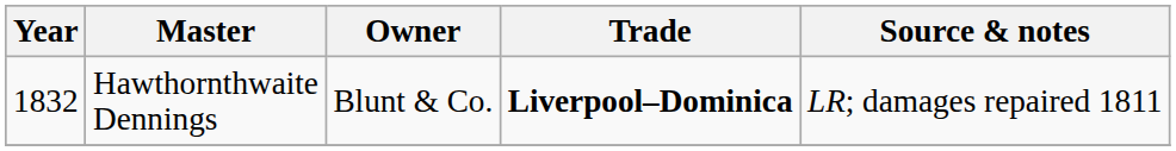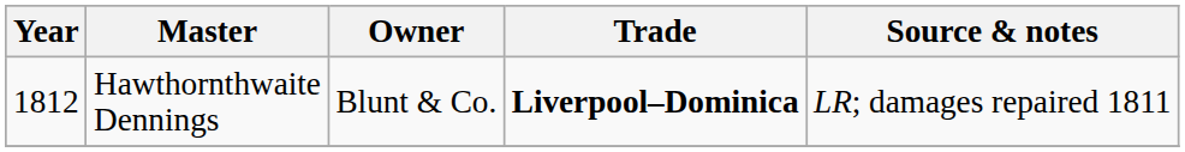Hawthornthwaite Dennings | Year: 1832 -> 1812
